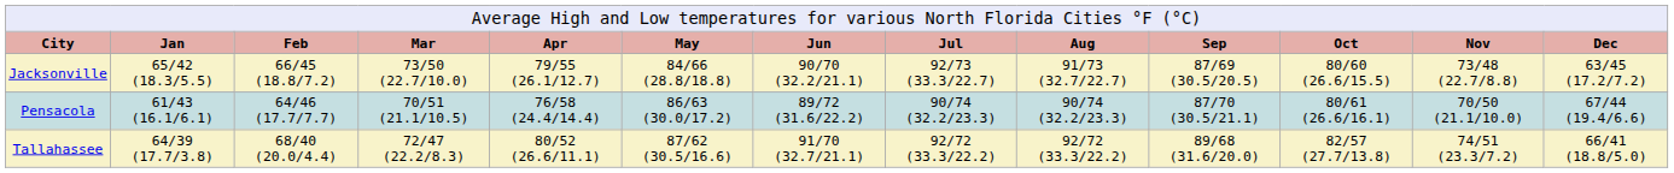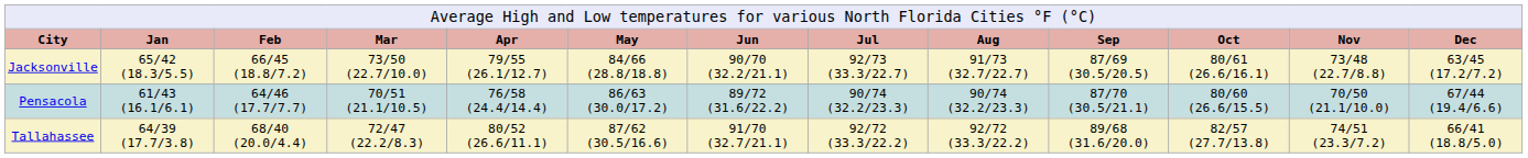Jacksonville | column 11: 80/60 (26.6/15.5) -> 80/61 (26.6/16.1)
Pensacola | column 11: 80/61 (26.6/16.1) -> 80/60 (26.6/15.5)
